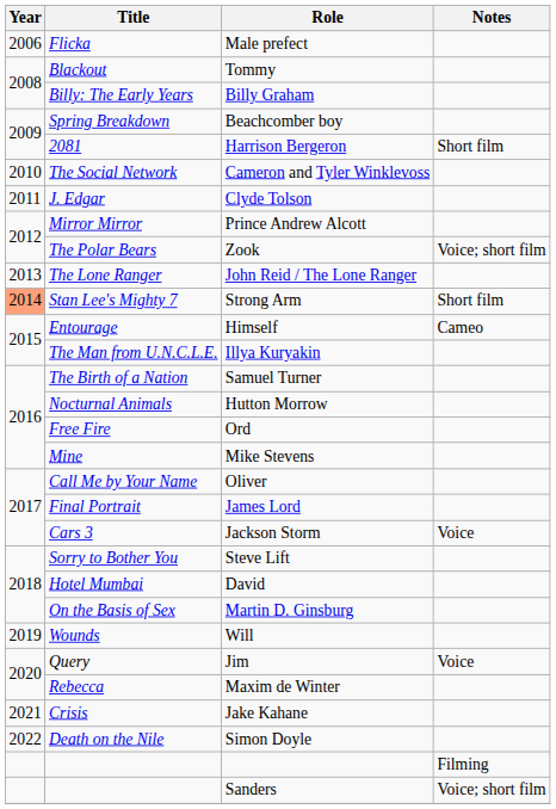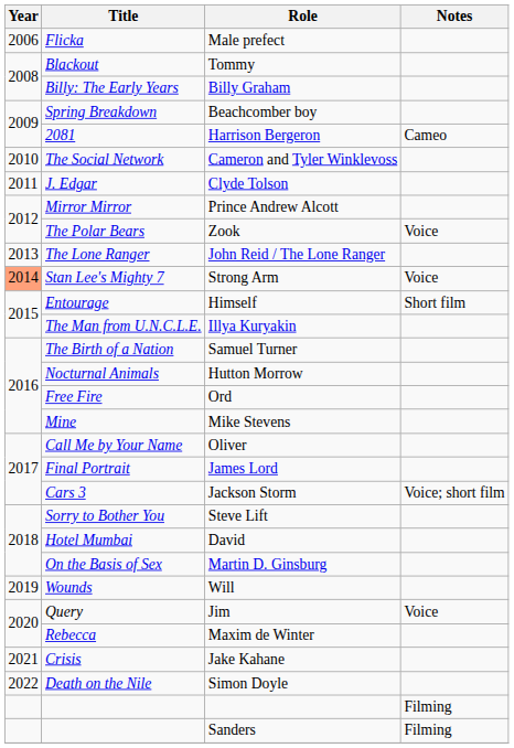Harrison Bergeron | Notes: Short film -> Cameo
Zook | Notes: Voice; short film -> Voice
Strong Arm | Notes: Short film -> Voice
Himself | Notes: Cameo -> Short film
Jackson Storm | Notes: Voice -> Voice; short film
Sanders | Notes: Voice; short film -> Filming
